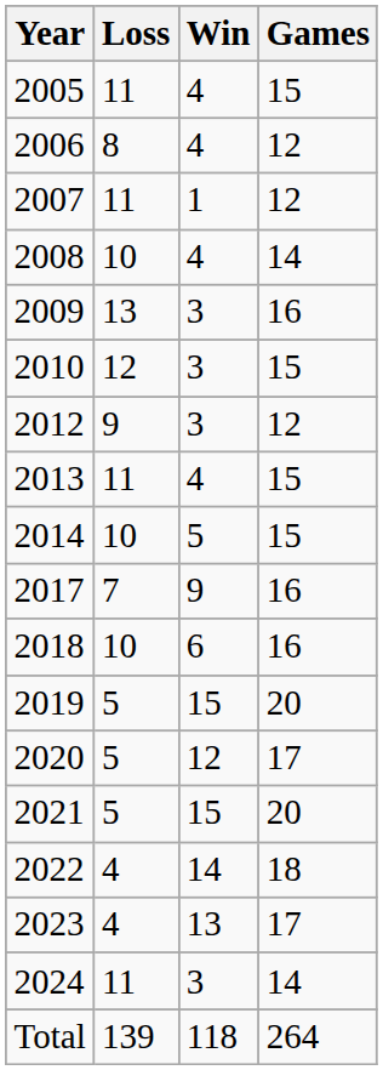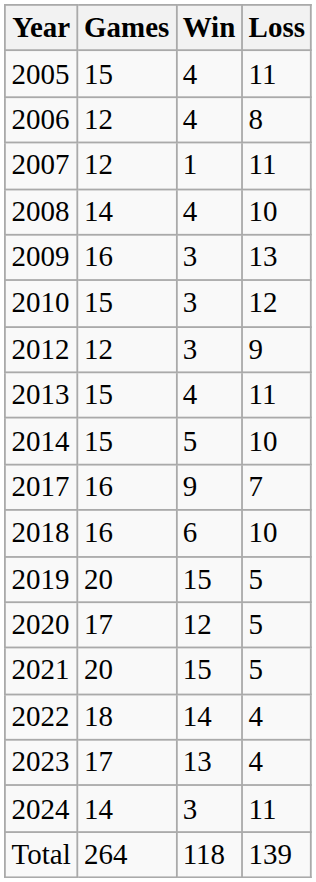columns swapped: Games <-> Loss
